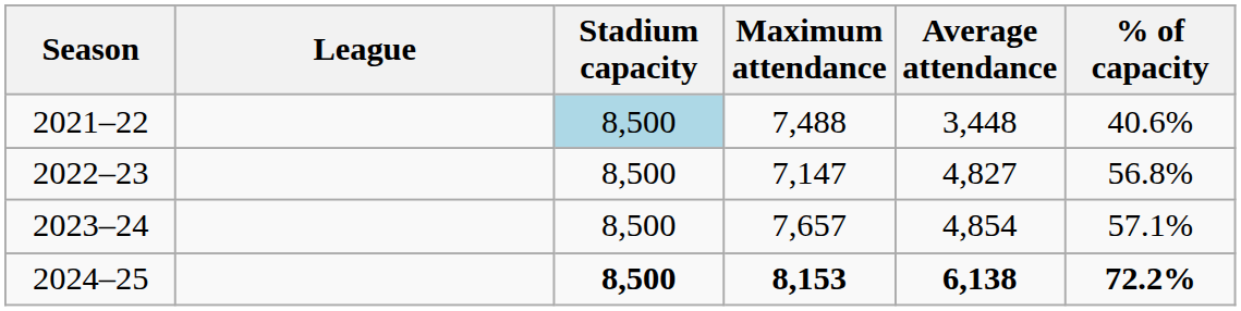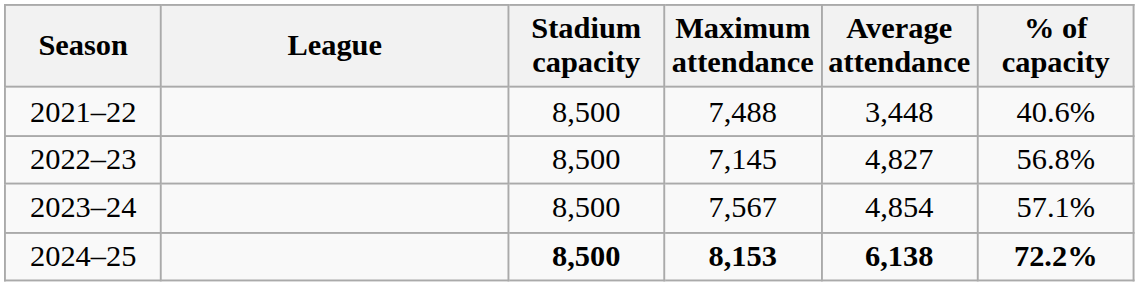2021–22 | Stadium capacity: lightblue background -> no background
2022–23 | Maximum attendance: 7,147 -> 7,145
2023–24 | Maximum attendance: 7,657 -> 7,567
